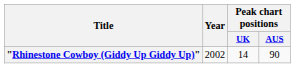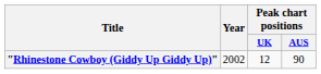"Rhinestone Cowboy (Giddy Up Giddy Up)" | Peak chart positions / UK: 14 -> 12
